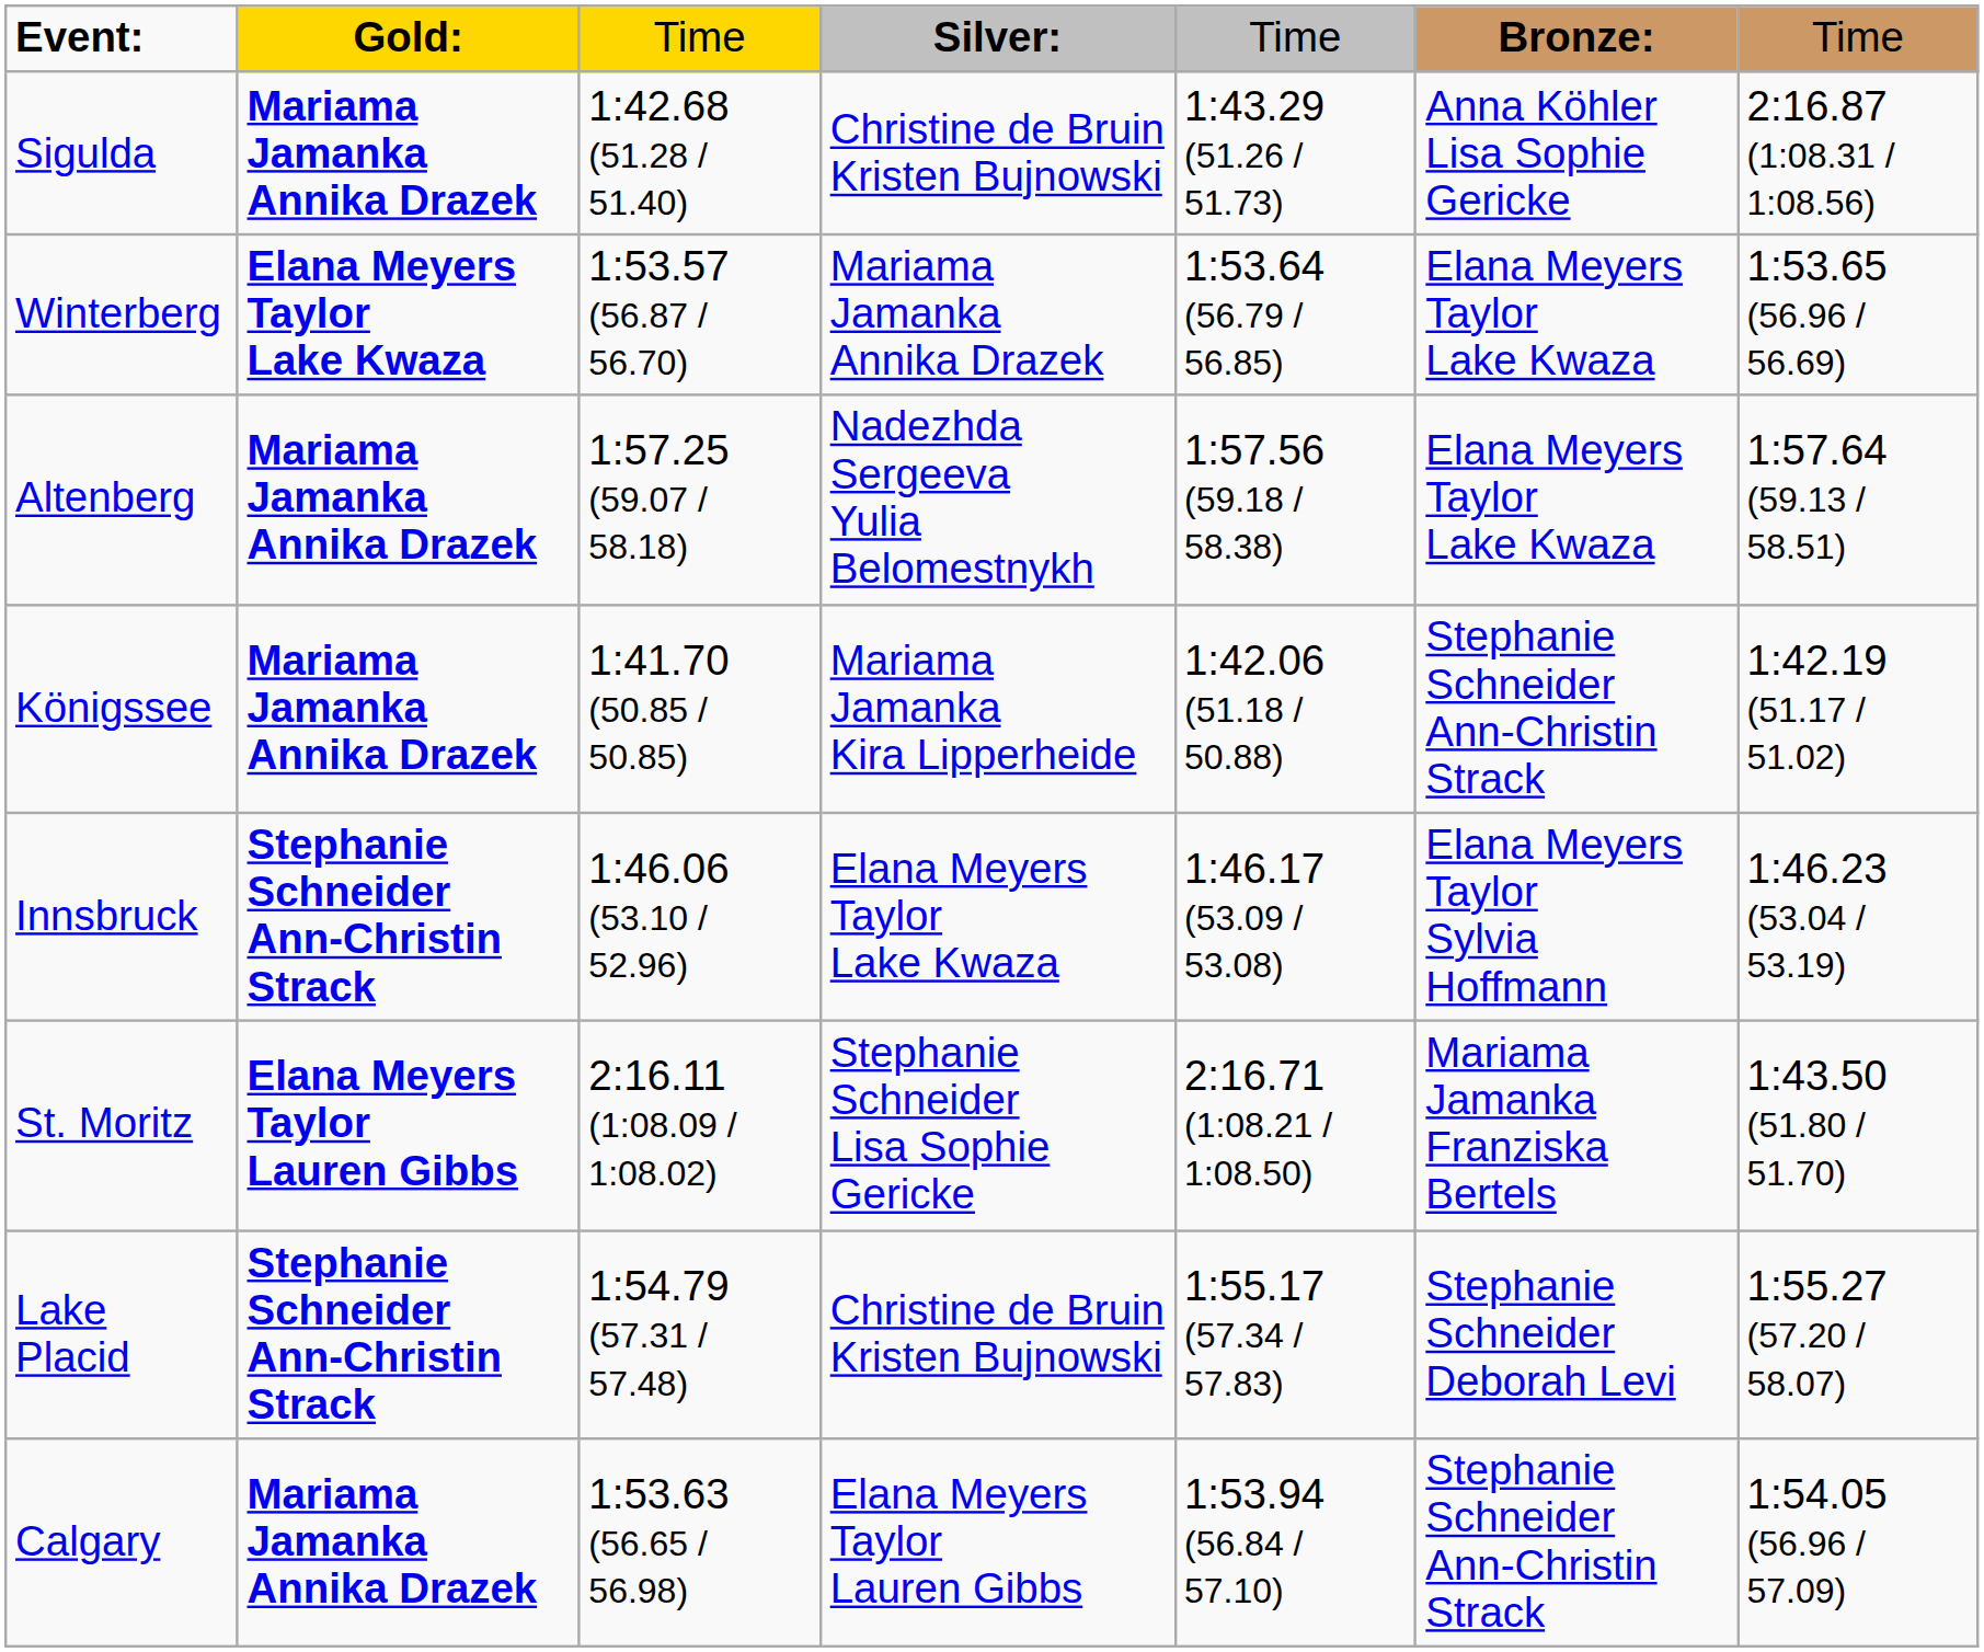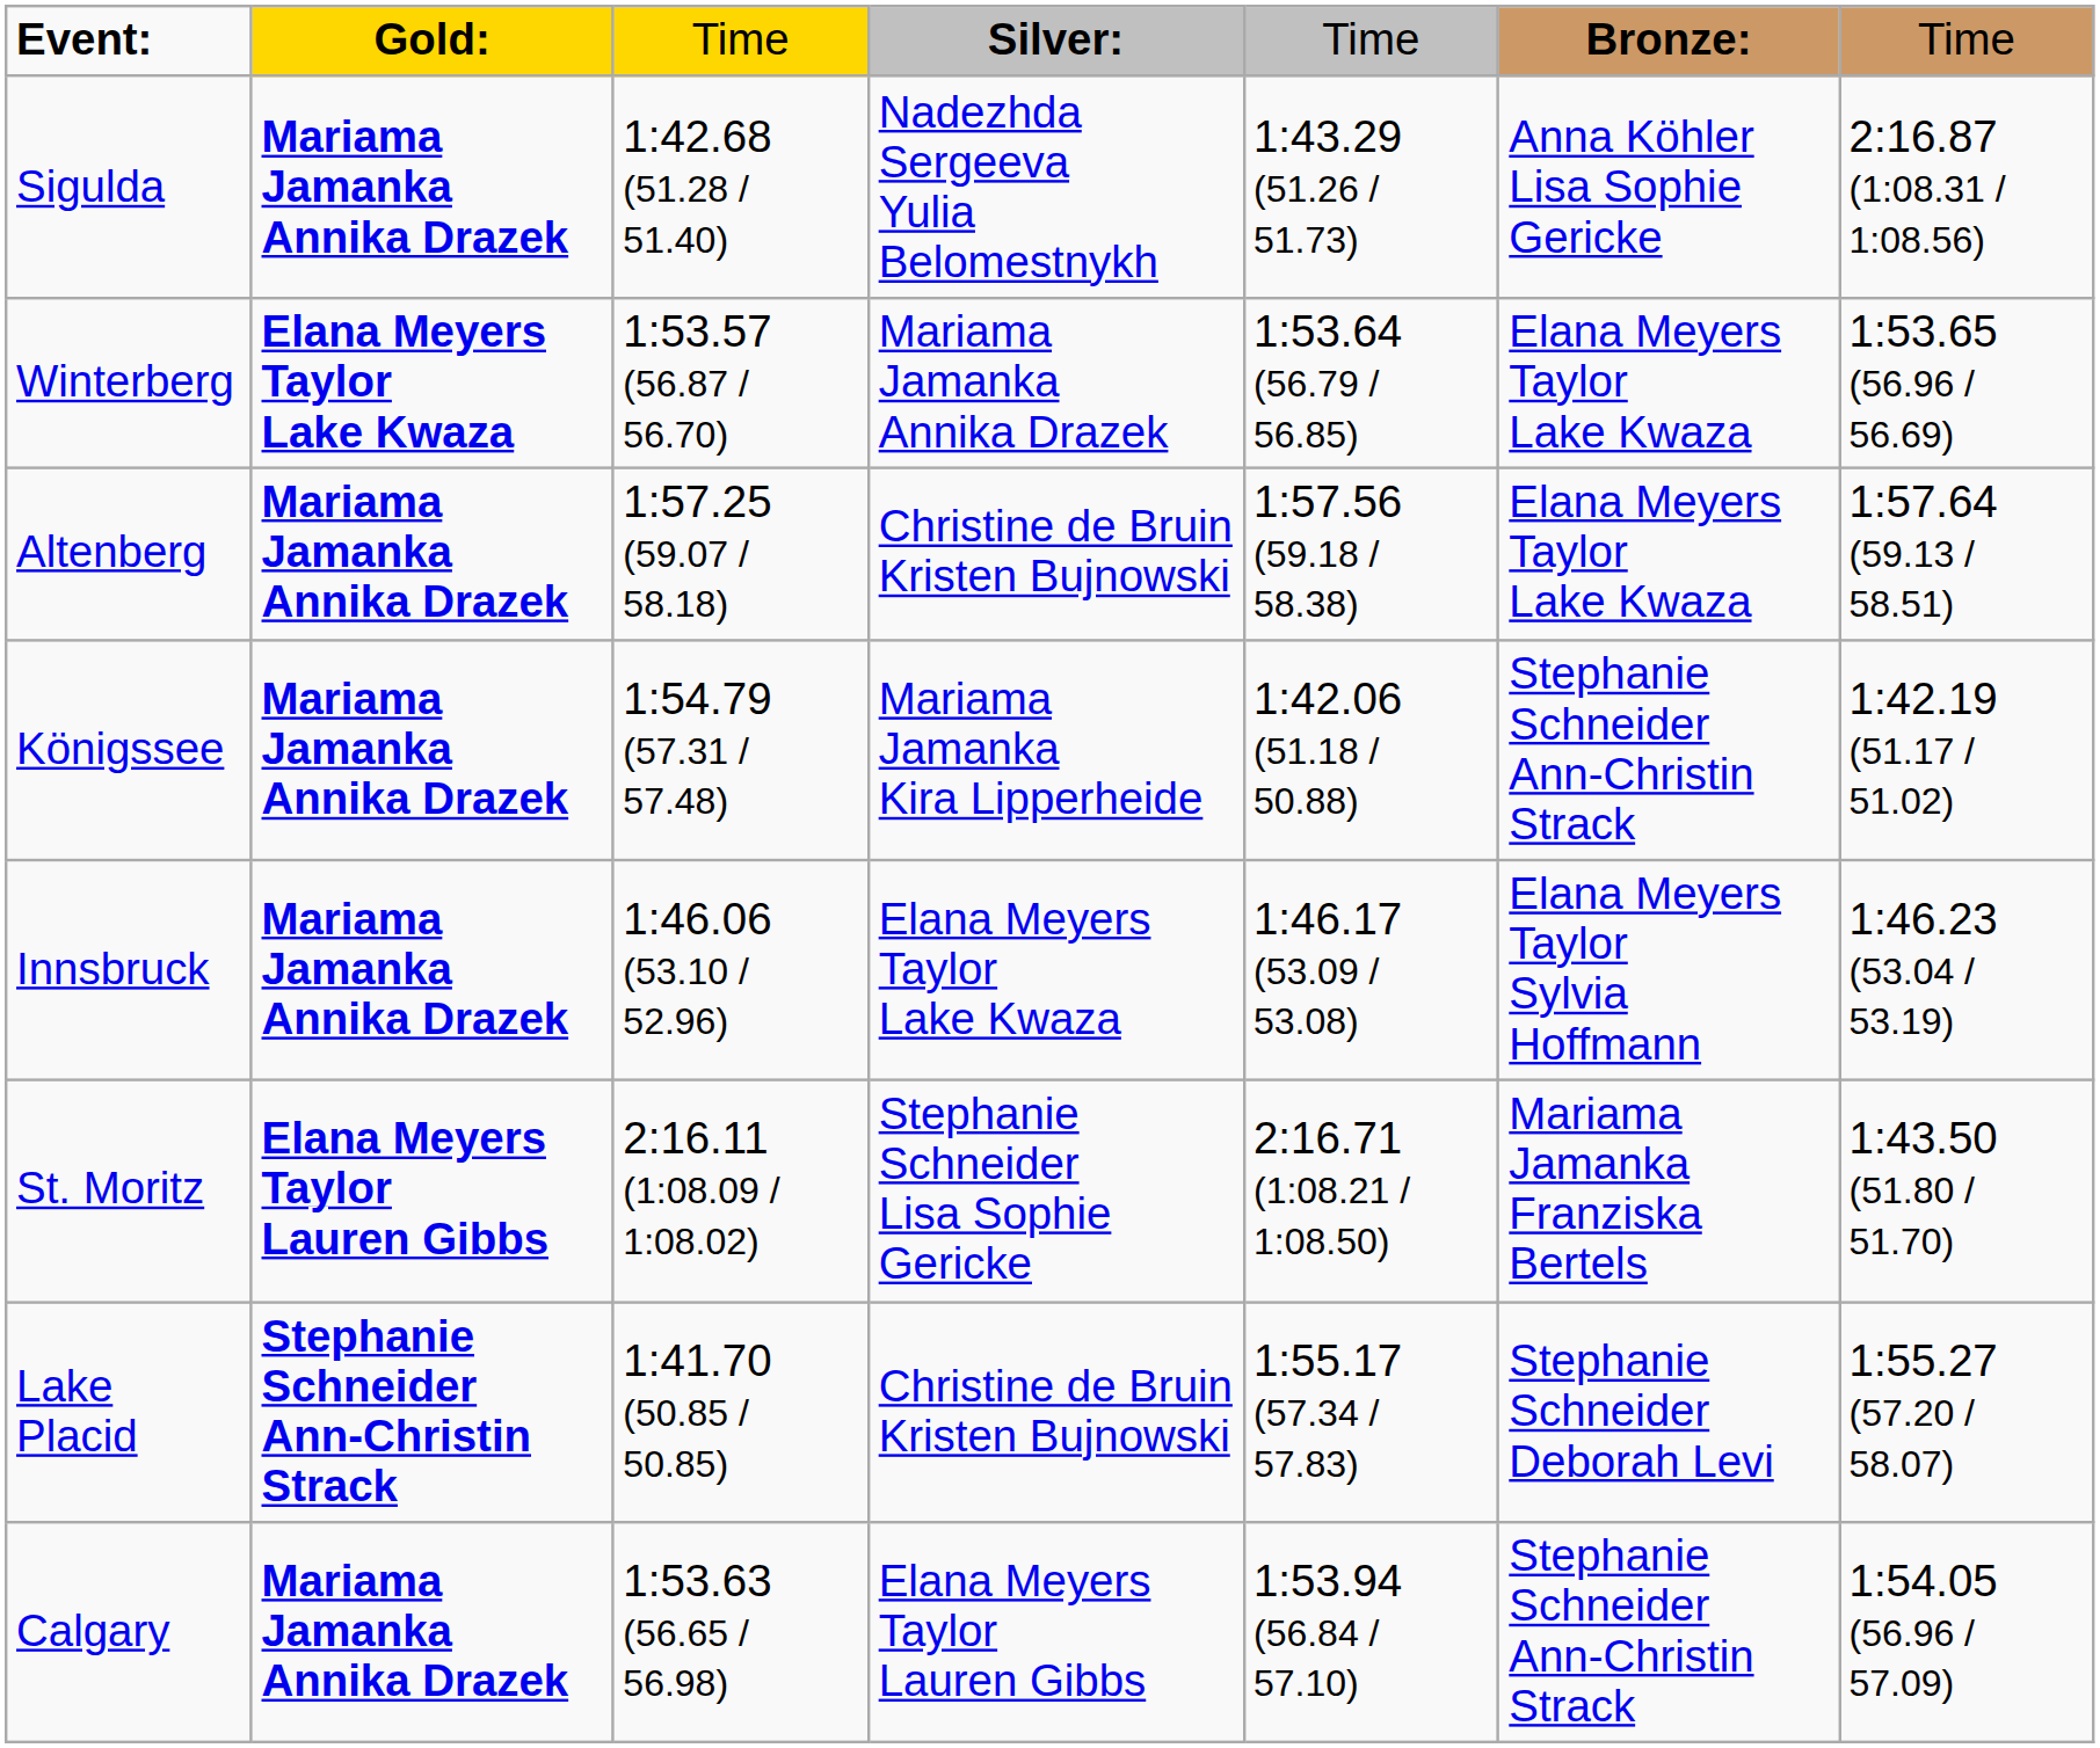Sigulda | column 4: Christine de Bruin Kristen Bujnowski -> Nadezhda Sergeeva Yulia Belomestnykh
Altenberg | column 4: Nadezhda Sergeeva Yulia Belomestnykh -> Christine de Bruin Kristen Bujnowski
Königssee | column 3: 1:41.70 (50.85 / 50.85) -> 1:54.79 (57.31 / 57.48)
Innsbruck | column 2: Stephanie Schneider Ann-Christin Strack -> Mariama Jamanka Annika Drazek
Lake Placid | column 3: 1:54.79 (57.31 / 57.48) -> 1:41.70 (50.85 / 50.85)
